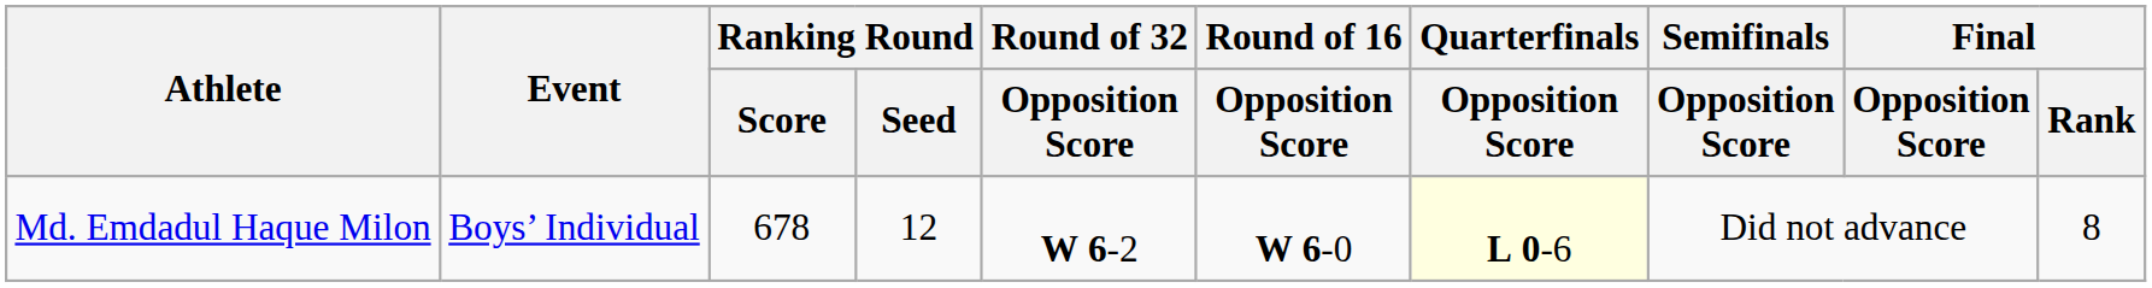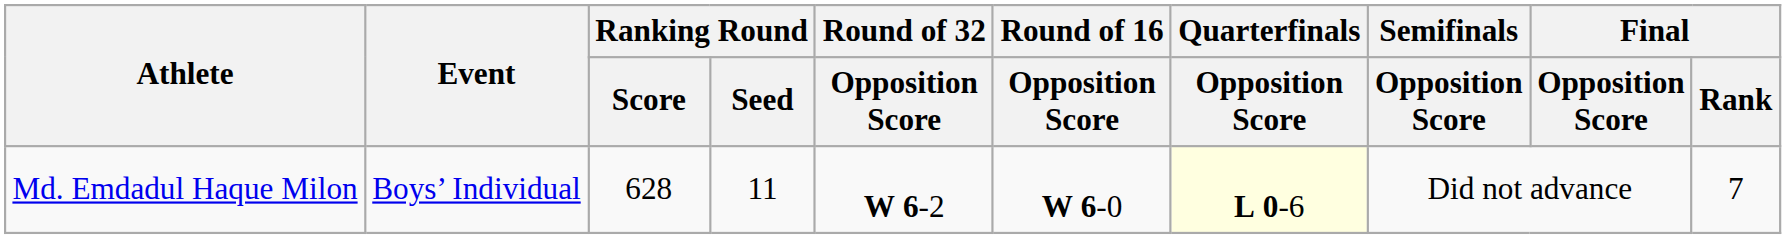Md. Emdadul Haque Milon | Ranking Round / Score: 678 -> 628
Md. Emdadul Haque Milon | Ranking Round / Seed: 12 -> 11
Md. Emdadul Haque Milon | Final / Rank: 8 -> 7
